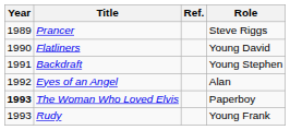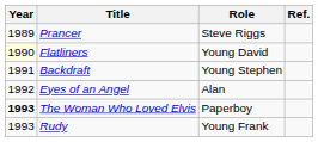columns swapped: Role <-> Ref.
Flatliners | Year: no background -> lightyellow background
